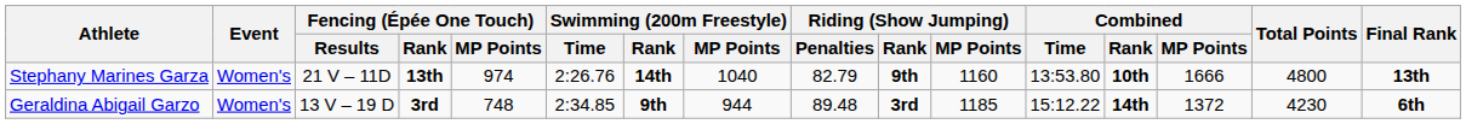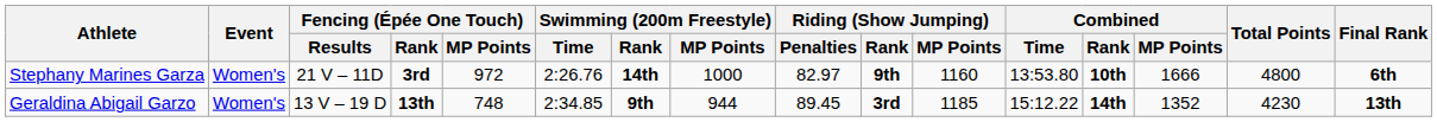Stephany Marines Garza | Fencing (Épée One Touch) / Rank: 13th -> 3rd
Stephany Marines Garza | Fencing (Épée One Touch) / MP Points: 974 -> 972
Stephany Marines Garza | Swimming (200m Freestyle) / MP Points: 1040 -> 1000
Stephany Marines Garza | Riding (Show Jumping) / Penalties: 82.79 -> 82.97
Stephany Marines Garza | Final Rank: 13th -> 6th
Geraldina Abigail Garzo | Fencing (Épée One Touch) / Rank: 3rd -> 13th
Geraldina Abigail Garzo | Riding (Show Jumping) / Penalties: 89.48 -> 89.45
Geraldina Abigail Garzo | Combined / MP Points: 1372 -> 1352
Geraldina Abigail Garzo | Final Rank: 6th -> 13th
